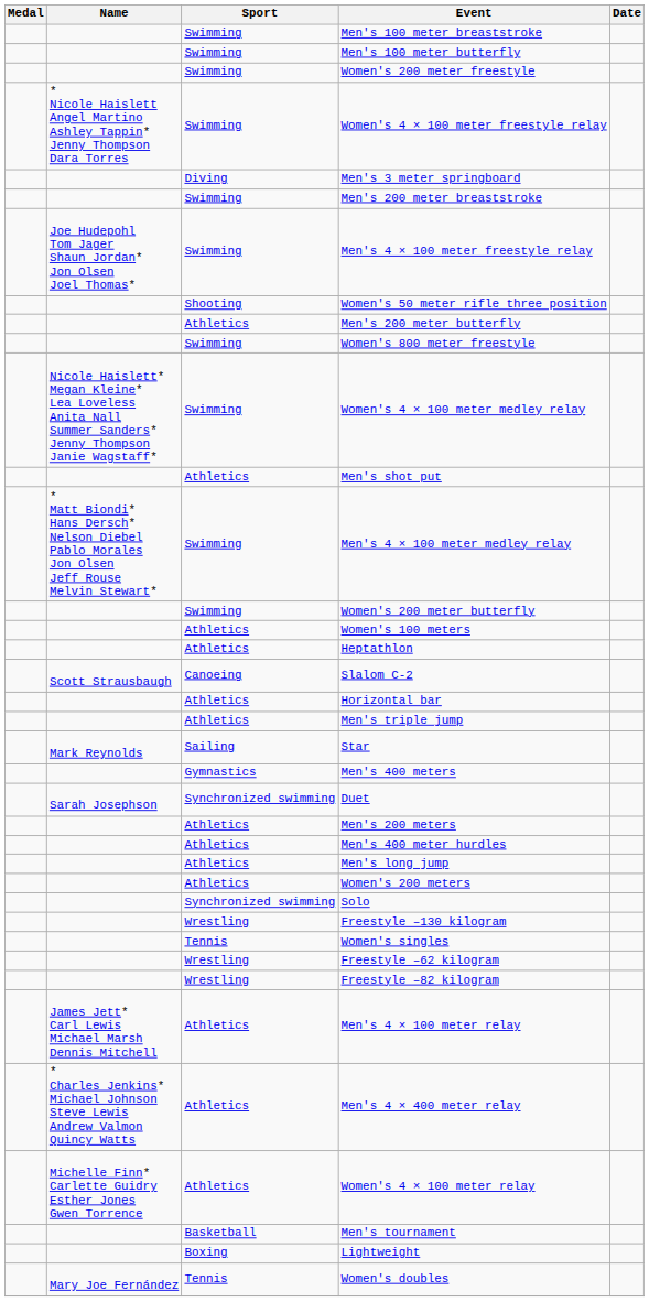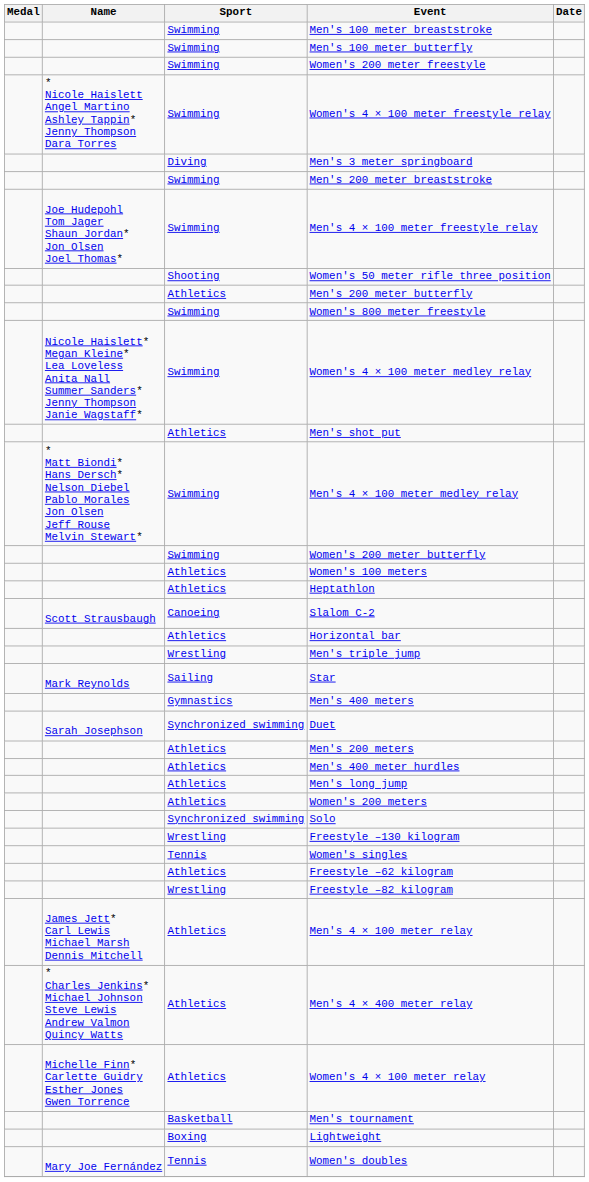Men's triple jump | Sport: Athletics -> Wrestling
Freestyle –62 kilogram | Sport: Wrestling -> Athletics
